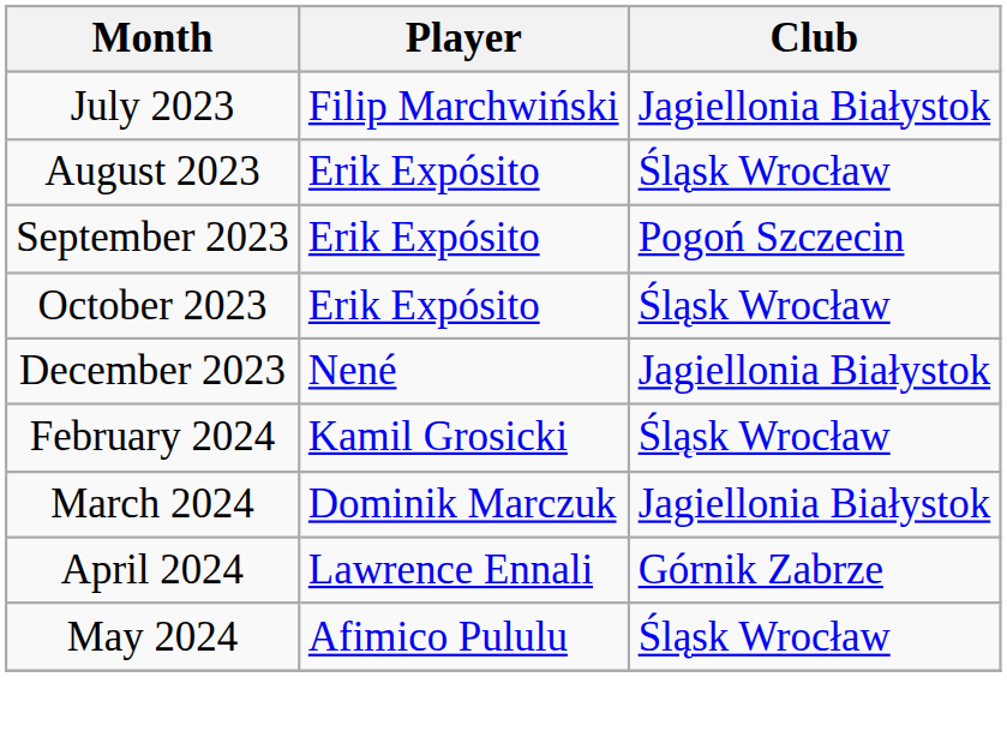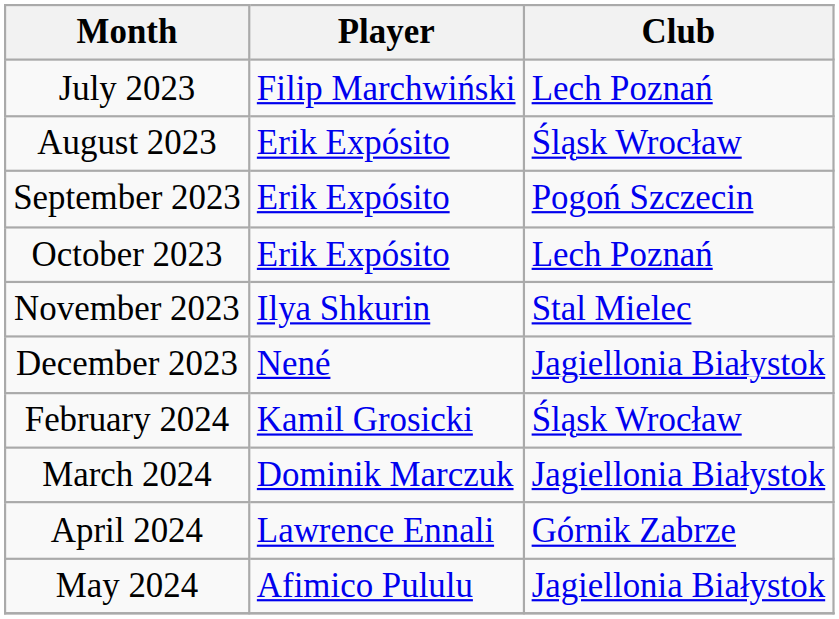July 2023 | Club: Jagiellonia Białystok -> Lech Poznań
October 2023 | Club: Śląsk Wrocław -> Lech Poznań
+ row: November 2023 | Ilya Shkurin | Stal Mielec
May 2024 | Club: Śląsk Wrocław -> Jagiellonia Białystok
